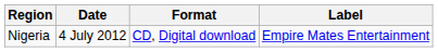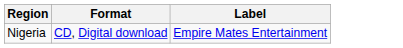- column: Date | 4 July 2012
